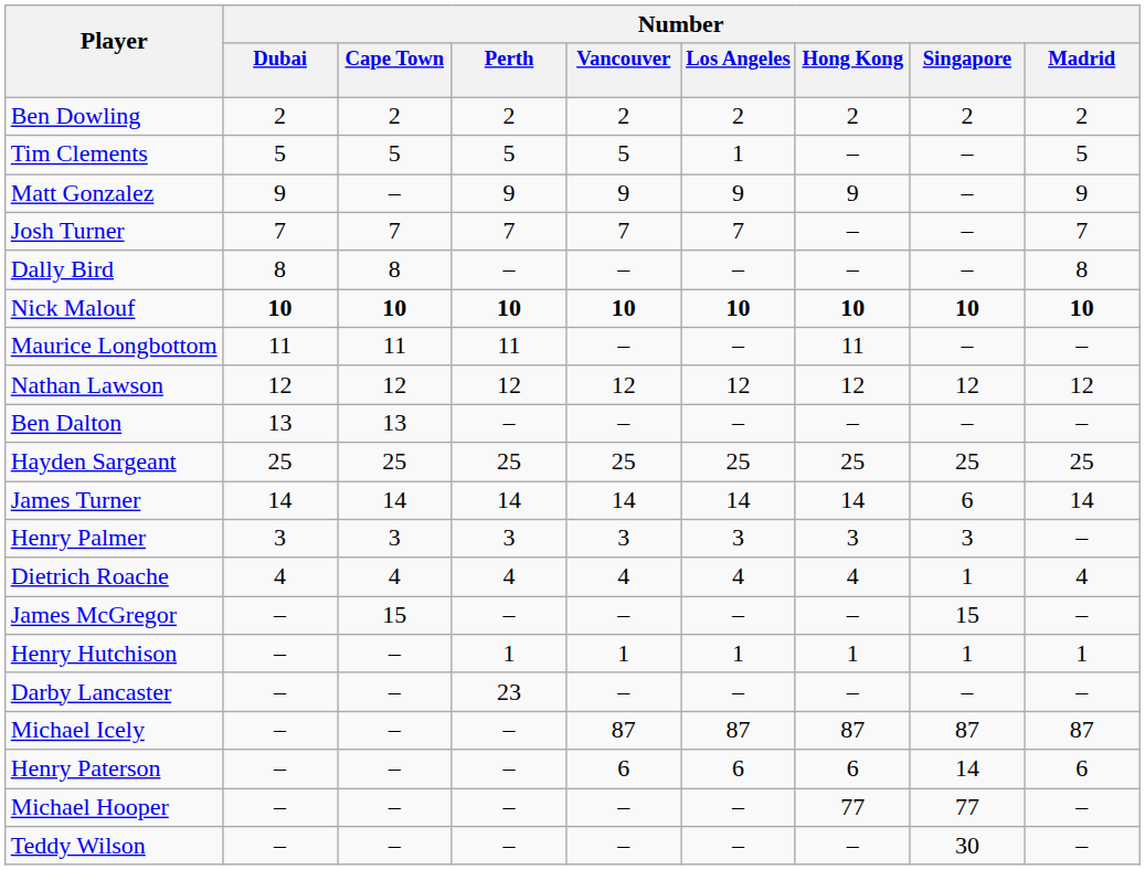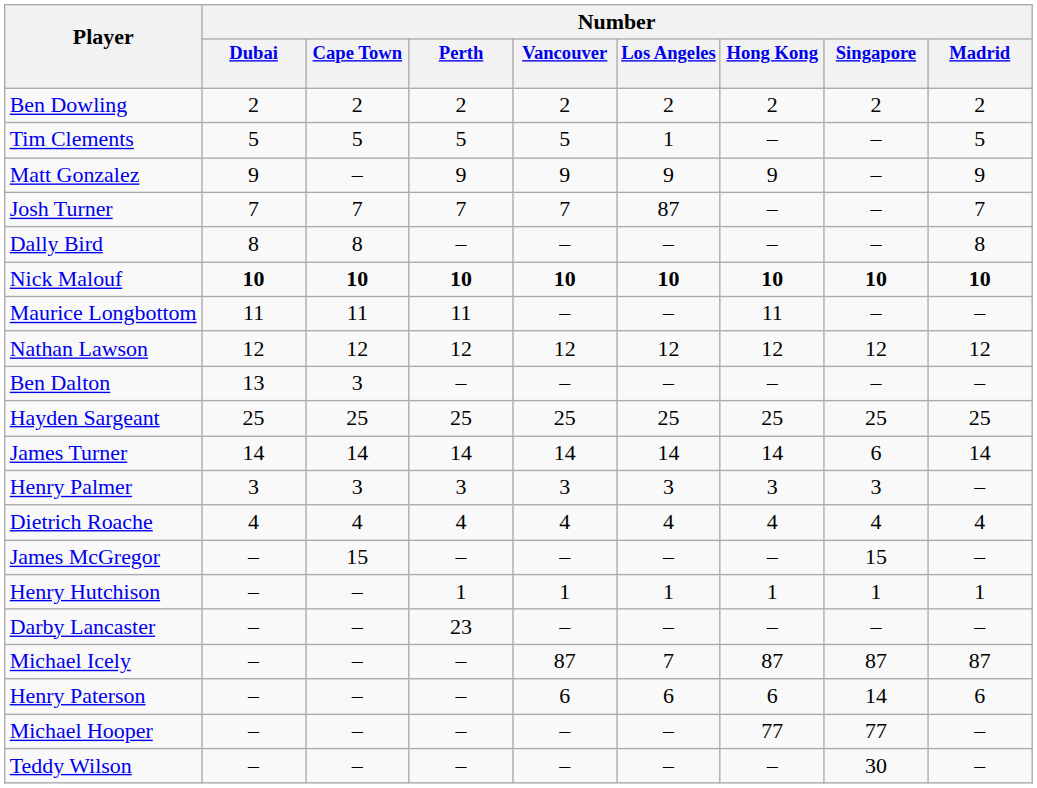Josh Turner | Number / Los Angeles: 7 -> 87
Ben Dalton | Number / Cape Town: 13 -> 3
Dietrich Roache | Number / Singapore: 1 -> 4
Michael Icely | Number / Los Angeles: 87 -> 7
